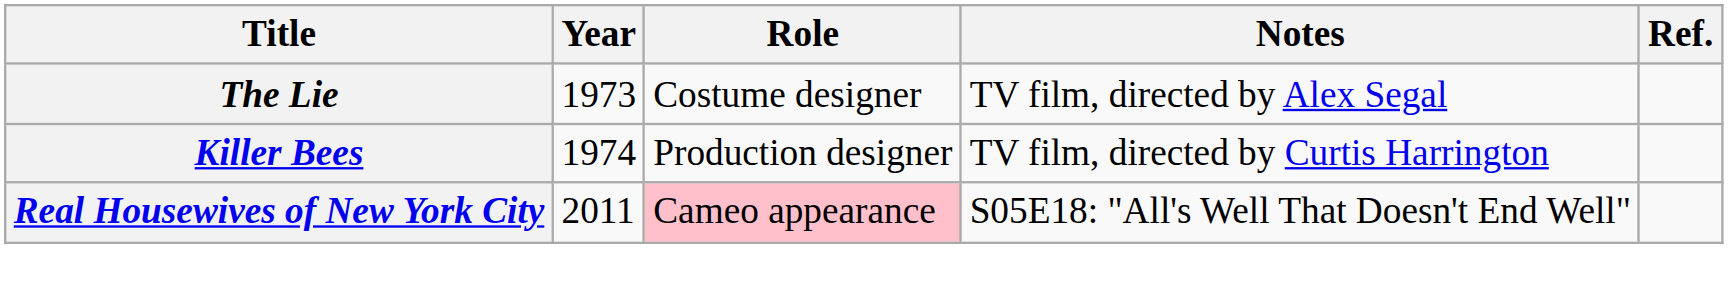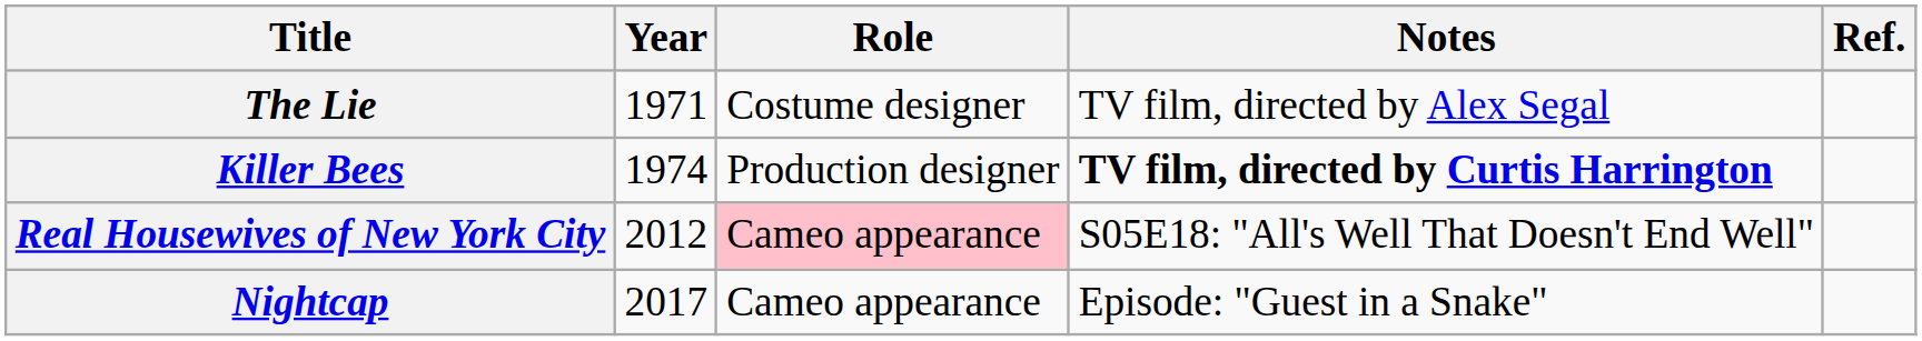The Lie | Year: 1973 -> 1971
Killer Bees | Notes: normal -> bold
Real Housewives of New York City | Year: 2011 -> 2012
+ row: Nightcap | 2017 | Cameo appearance | Episode: "Guest in a Snake"
